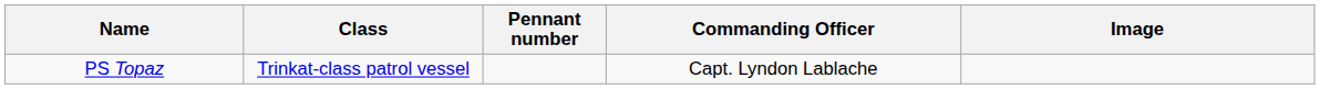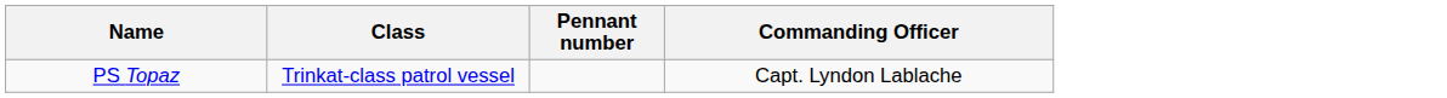- column: Image
